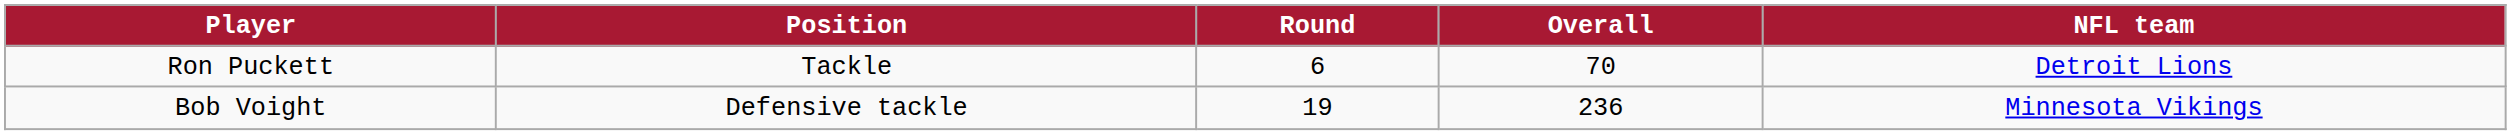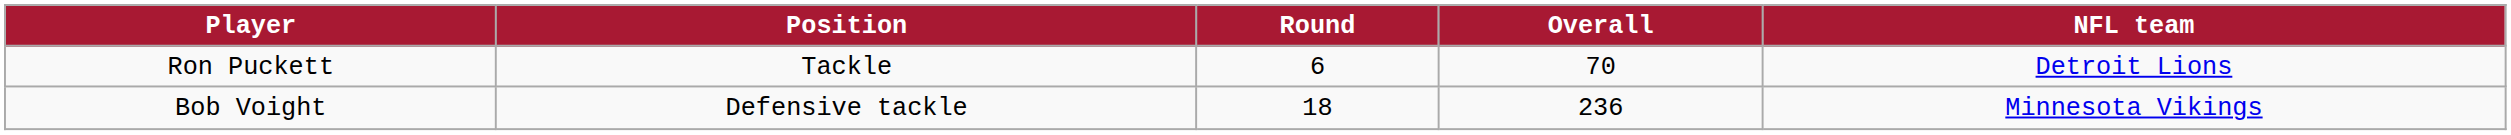Bob Voight | Round: 19 -> 18
